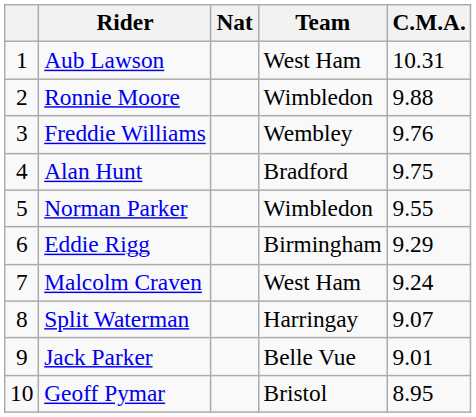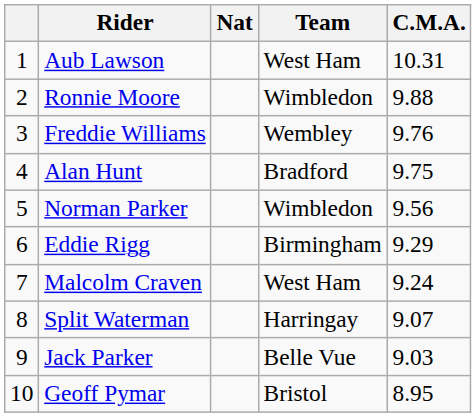Norman Parker | C.M.A.: 9.55 -> 9.56
Jack Parker | C.M.A.: 9.01 -> 9.03
